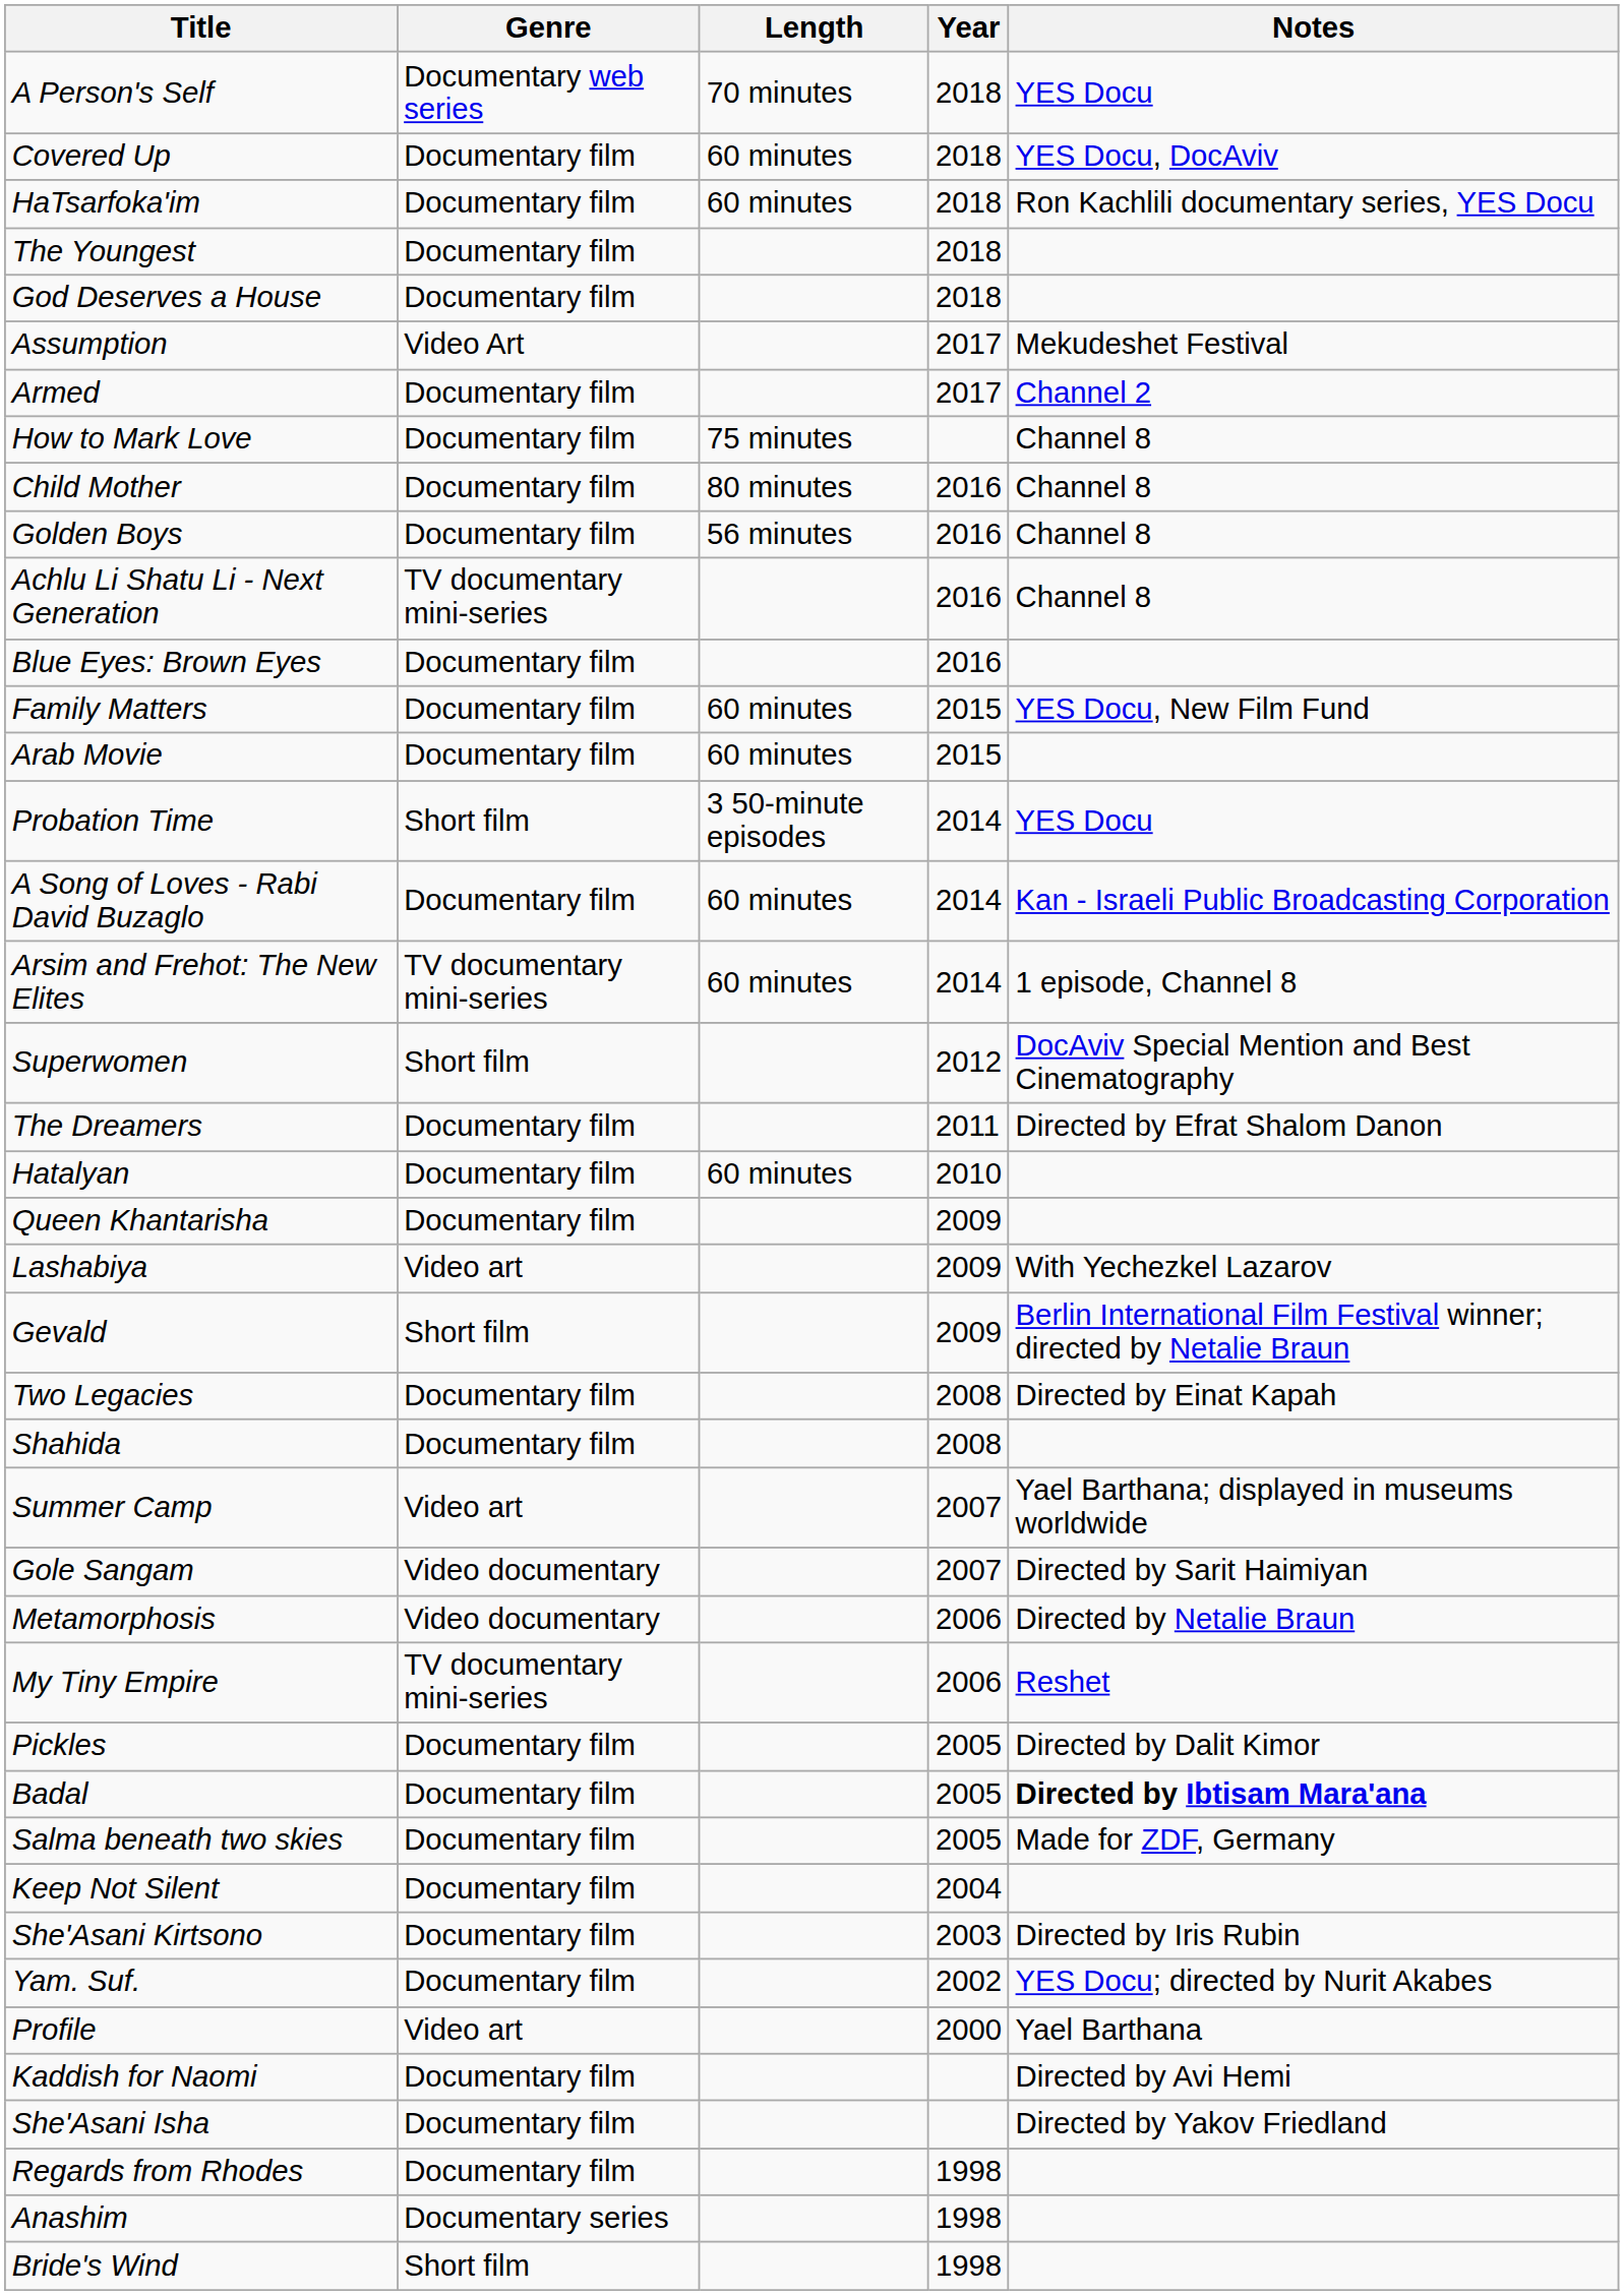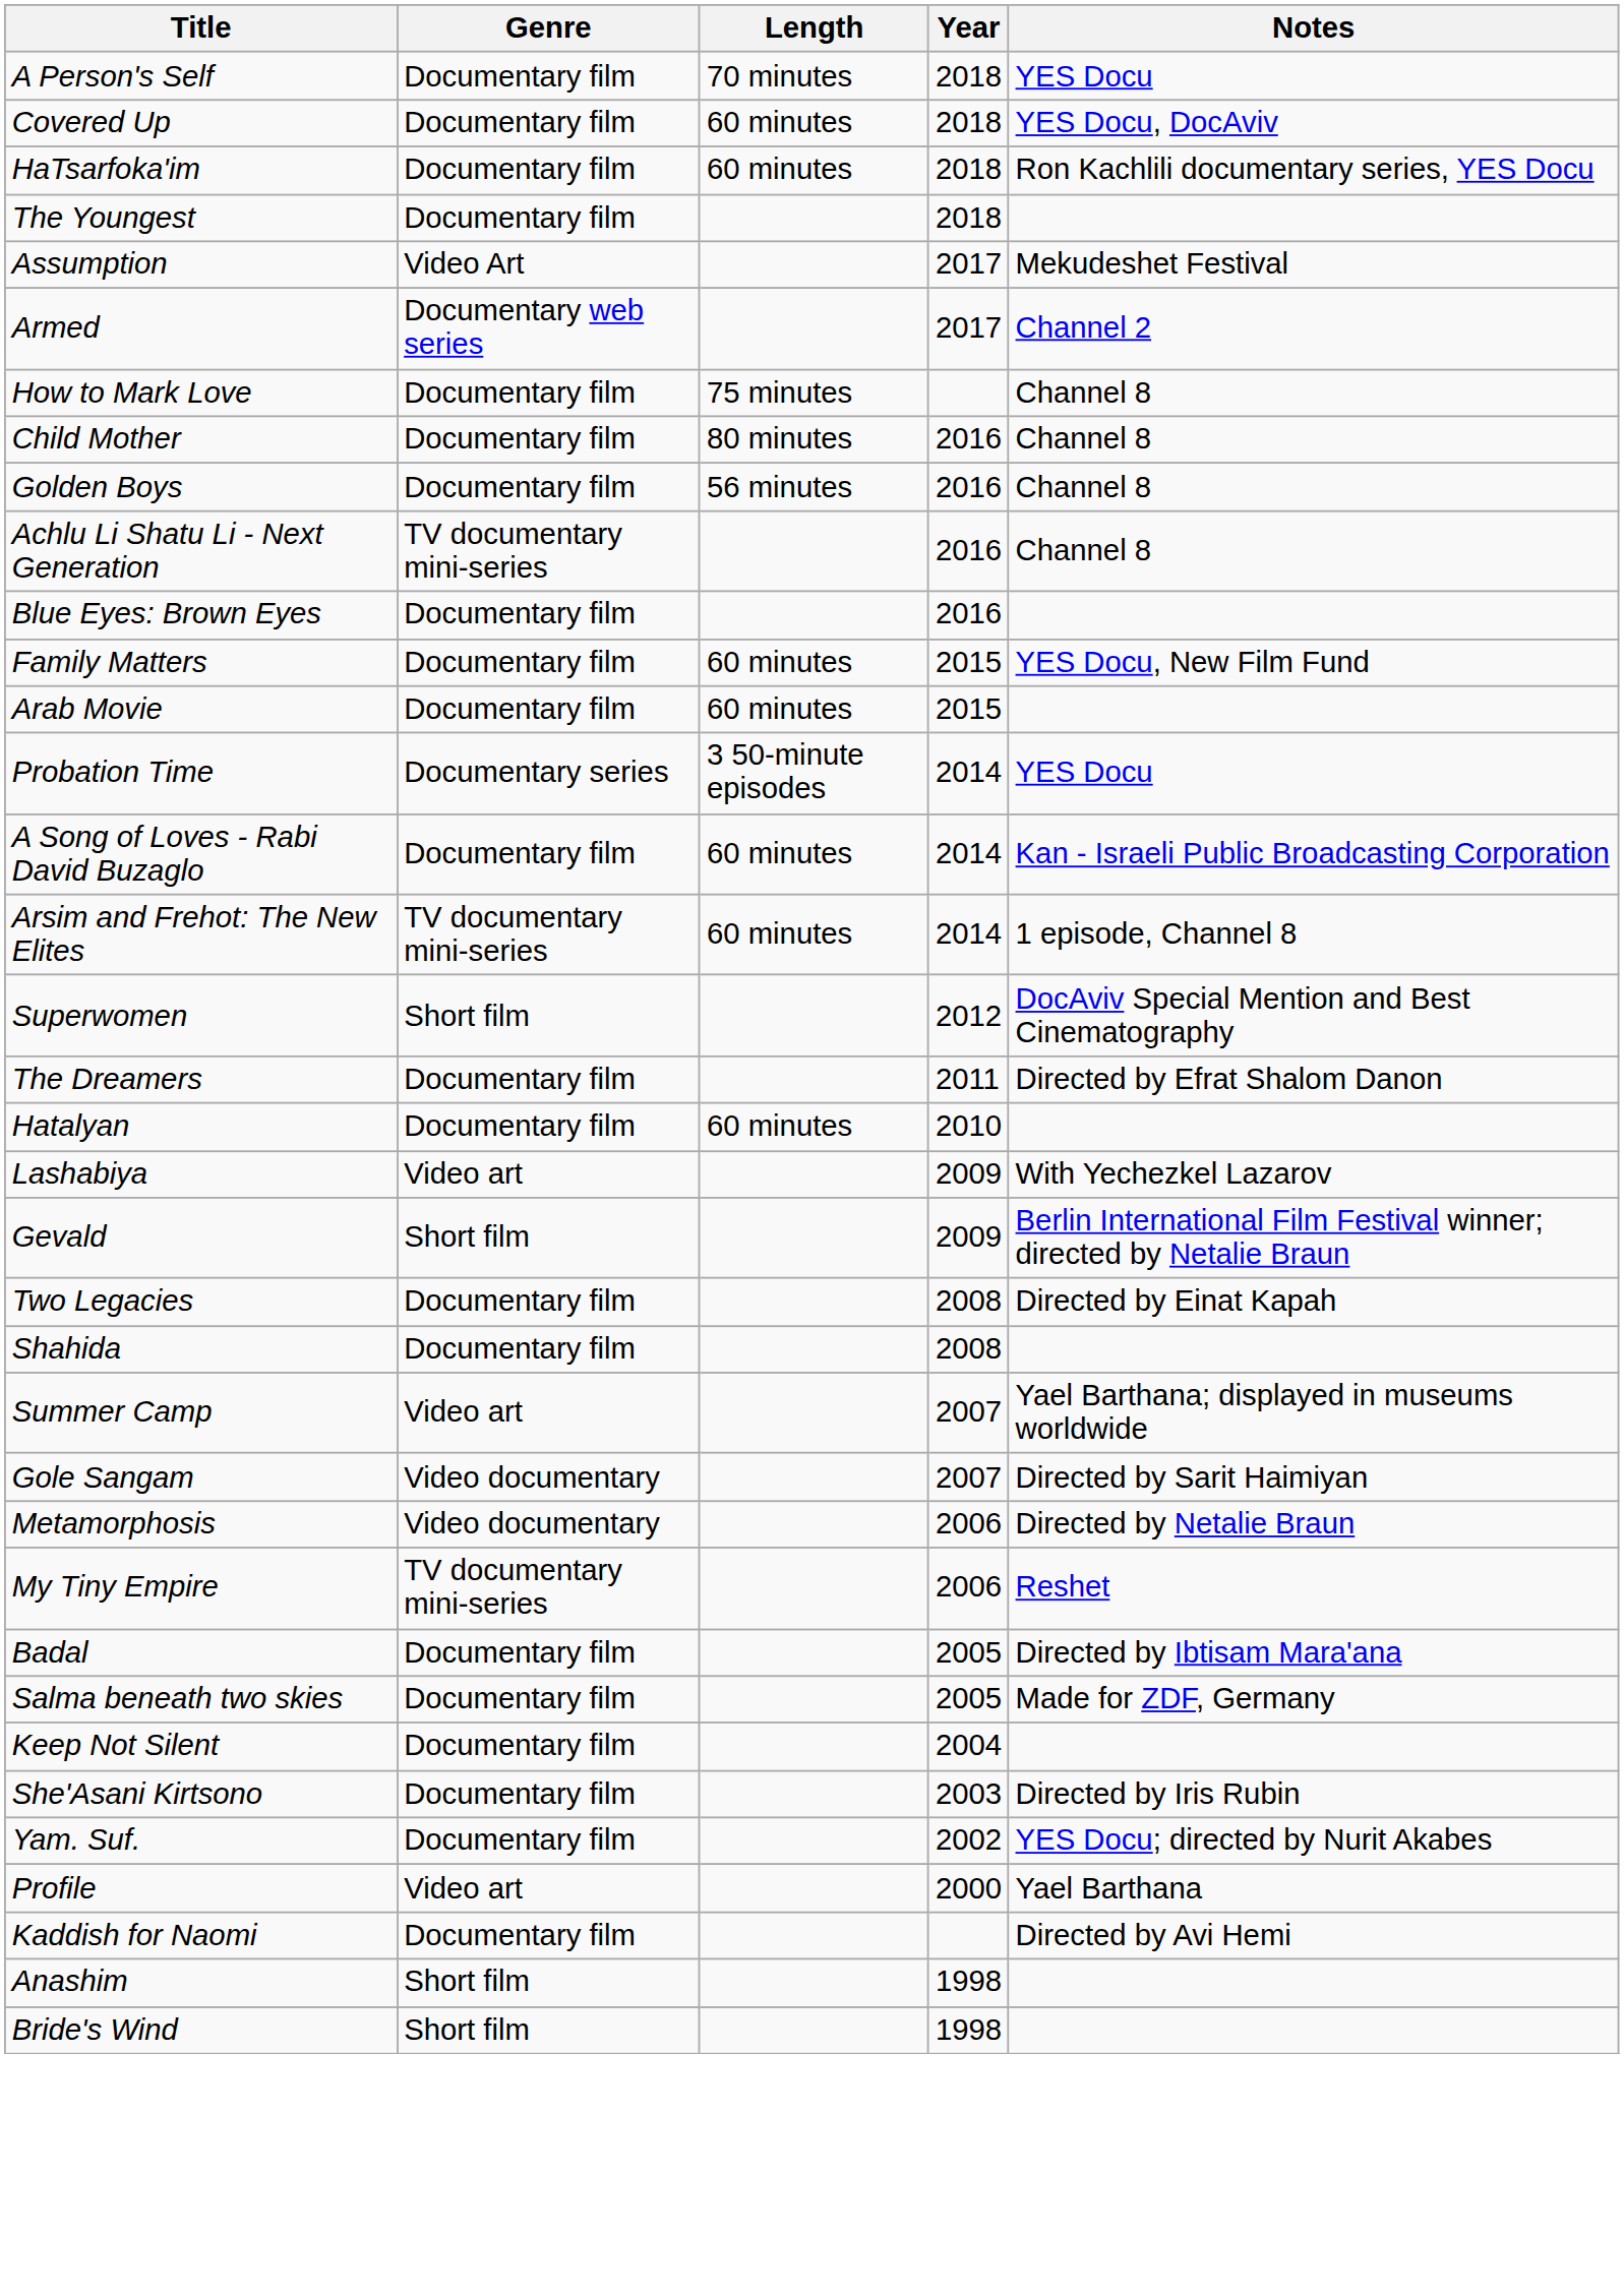A Person's Self | Genre: Documentary web series -> Documentary film
- row: God Deserves a House | Documentary film | 2018
Armed | Genre: Documentary film -> Documentary web series
Probation Time | Genre: Short film -> Documentary series
- row: Queen Khantarisha | Documentary film | 2009
- row: Pickles | Documentary film | 2005 | Directed by Dalit Kimor
Badal | Notes: bold -> normal
- row: She'Asani Isha | Documentary film | Directed by Yakov Friedland
- row: Regards from Rhodes | Documentary film | 1998
Anashim | Genre: Documentary series -> Short film
